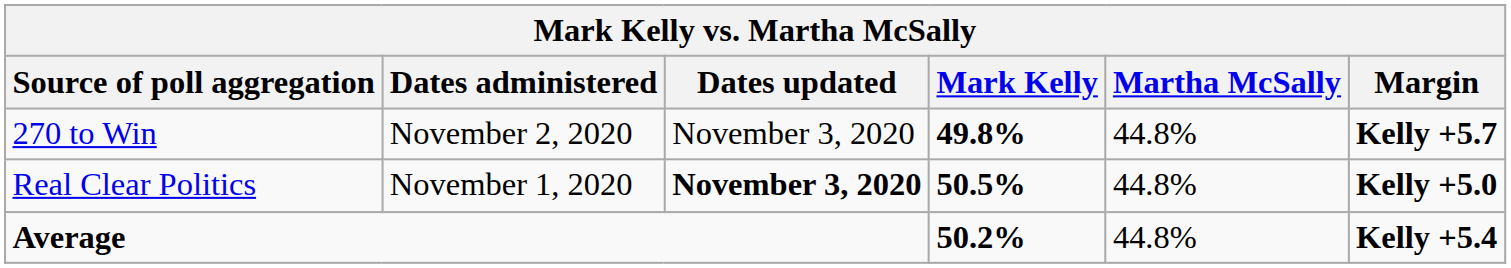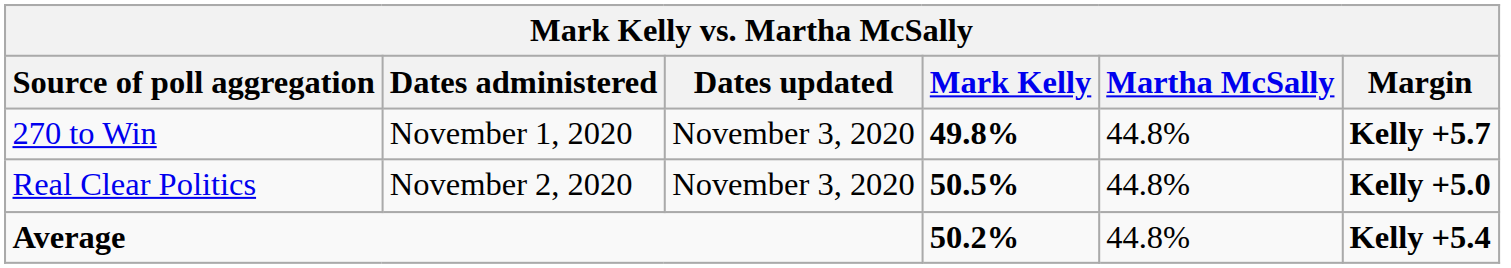270 to Win | Dates administered: November 2, 2020 -> November 1, 2020
Real Clear Politics | Dates administered: November 1, 2020 -> November 2, 2020
Real Clear Politics | Dates updated: bold -> normal
